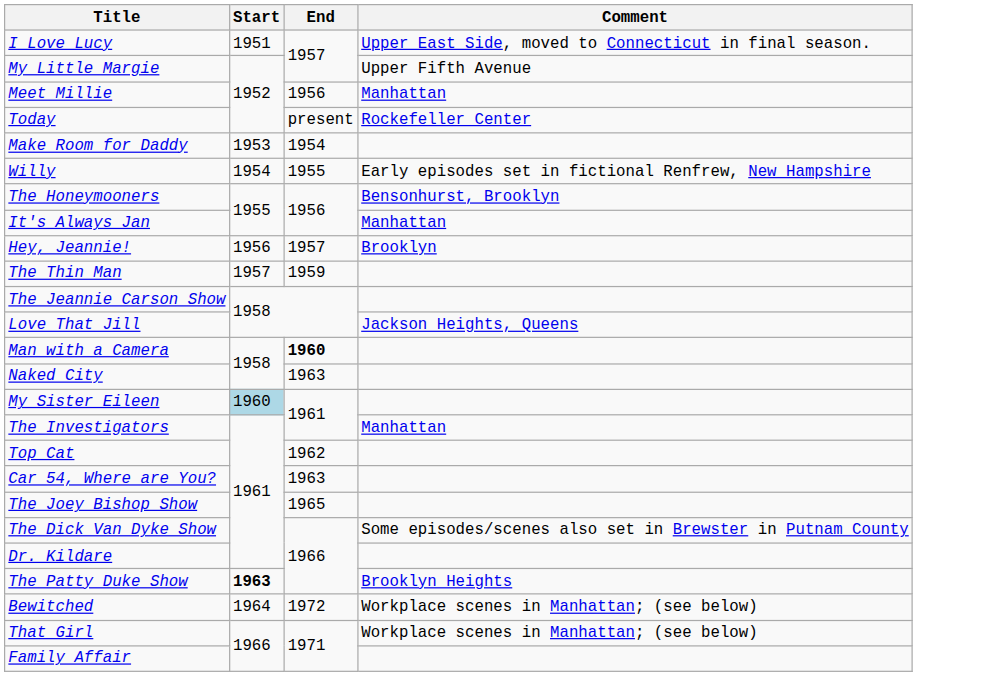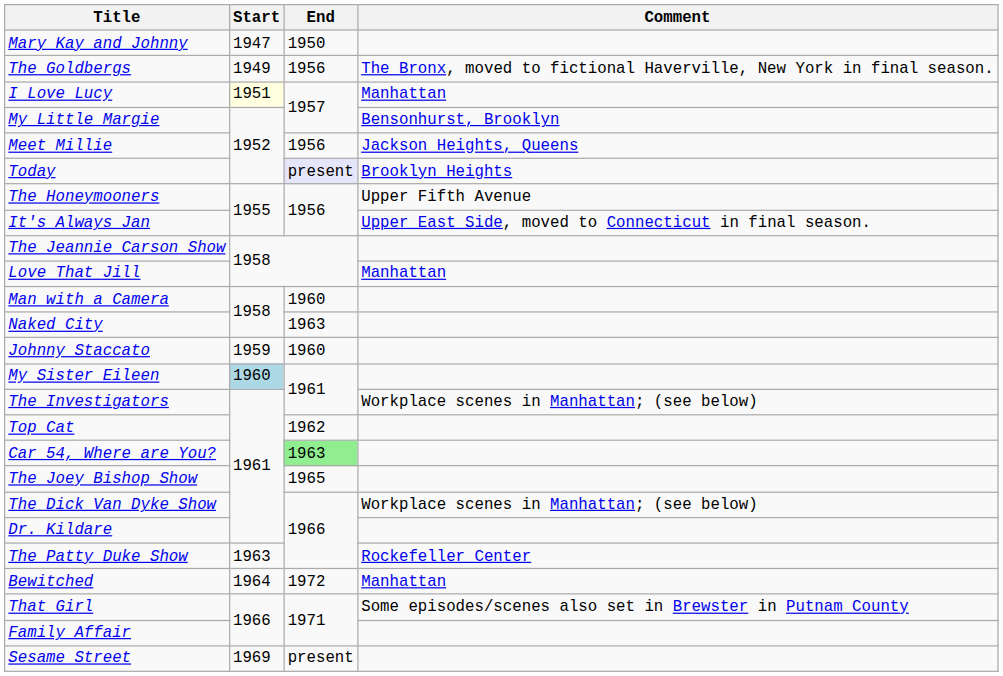+ row: Mary Kay and Johnny | 1947 | 1950
+ row: The Goldbergs | 1949 | 1956 | The Bronx, moved to fictional Haverville, New York in final season.
I Love Lucy | Start: no background -> lightyellow background
I Love Lucy | Comment: Upper East Side, moved to Connecticut in final season. -> Manhattan
My Little Margie | Comment: Upper Fifth Avenue -> Bensonhurst, Brooklyn
Meet Millie | Comment: Manhattan -> Jackson Heights, Queens
Today | End: no background -> lavender background
Today | Comment: Rockefeller Center -> Brooklyn Heights
- row: Make Room for Daddy | 1953 | 1954
- row: Willy | 1954 | 1955 | Early episodes set in fictional Renfrew, New Hampshire
The Honeymooners | Comment: Bensonhurst, Brooklyn -> Upper Fifth Avenue
It's Always Jan | Comment: Manhattan -> Upper East Side, moved to Connecticut in final season.
- row: Hey, Jeannie! | 1956 | 1957 | Brooklyn
- row: The Thin Man | 1957 | 1959
Love That Jill | Comment: Jackson Heights, Queens -> Manhattan
Man with a Camera | End: bold -> normal
+ row: Johnny Staccato | 1959 | 1960
The Investigators | Comment: Manhattan -> Workplace scenes in Manhattan; (see below)
Car 54, Where are You? | End: no background -> lightgreen background
The Dick Van Dyke Show | Comment: Some episodes/scenes also set in Brewster in Putnam County -> Workplace scenes in Manhattan; (see below)
The Patty Duke Show | Start: bold -> normal
The Patty Duke Show | Comment: Brooklyn Heights -> Rockefeller Center
Bewitched | Comment: Workplace scenes in Manhattan; (see below) -> Manhattan
That Girl | Comment: Workplace scenes in Manhattan; (see below) -> Some episodes/scenes also set in Brewster in Putnam County
+ row: Sesame Street | 1969 | present
